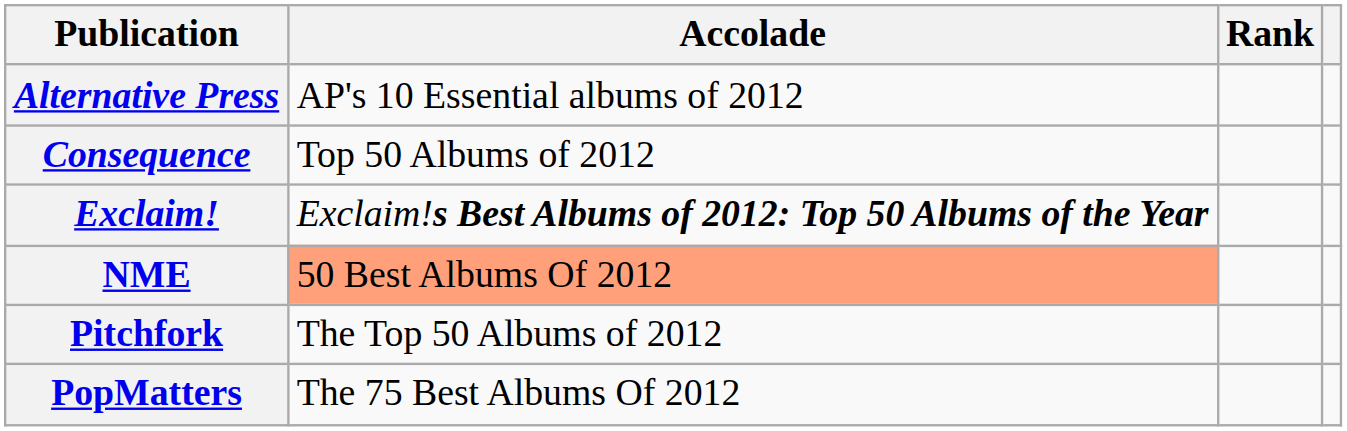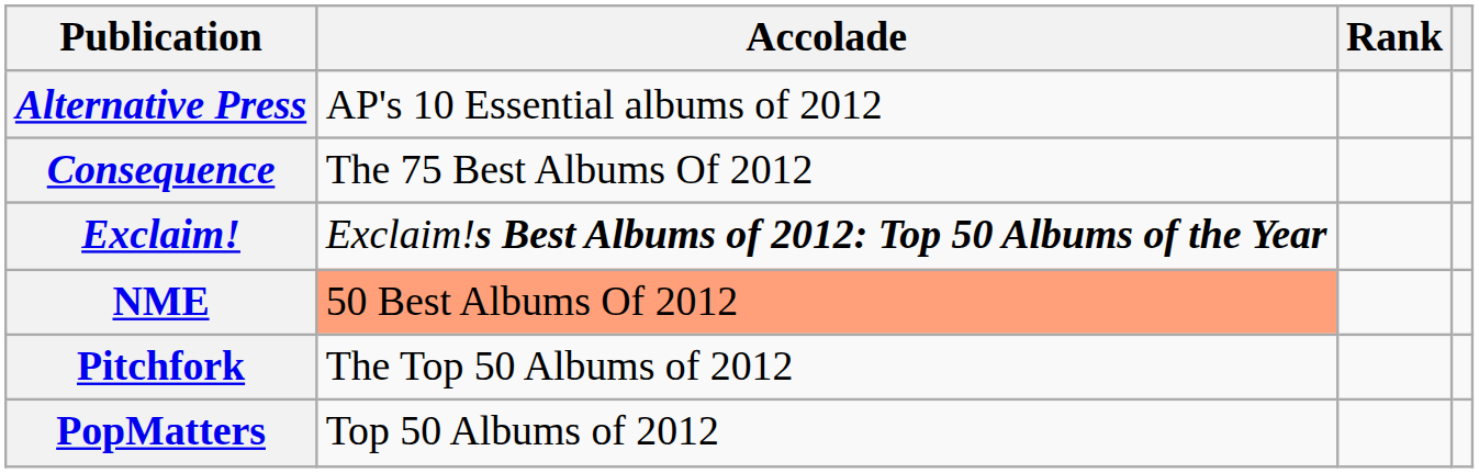Consequence | Accolade: Top 50 Albums of 2012 -> The 75 Best Albums Of 2012
PopMatters | Accolade: The 75 Best Albums Of 2012 -> Top 50 Albums of 2012
